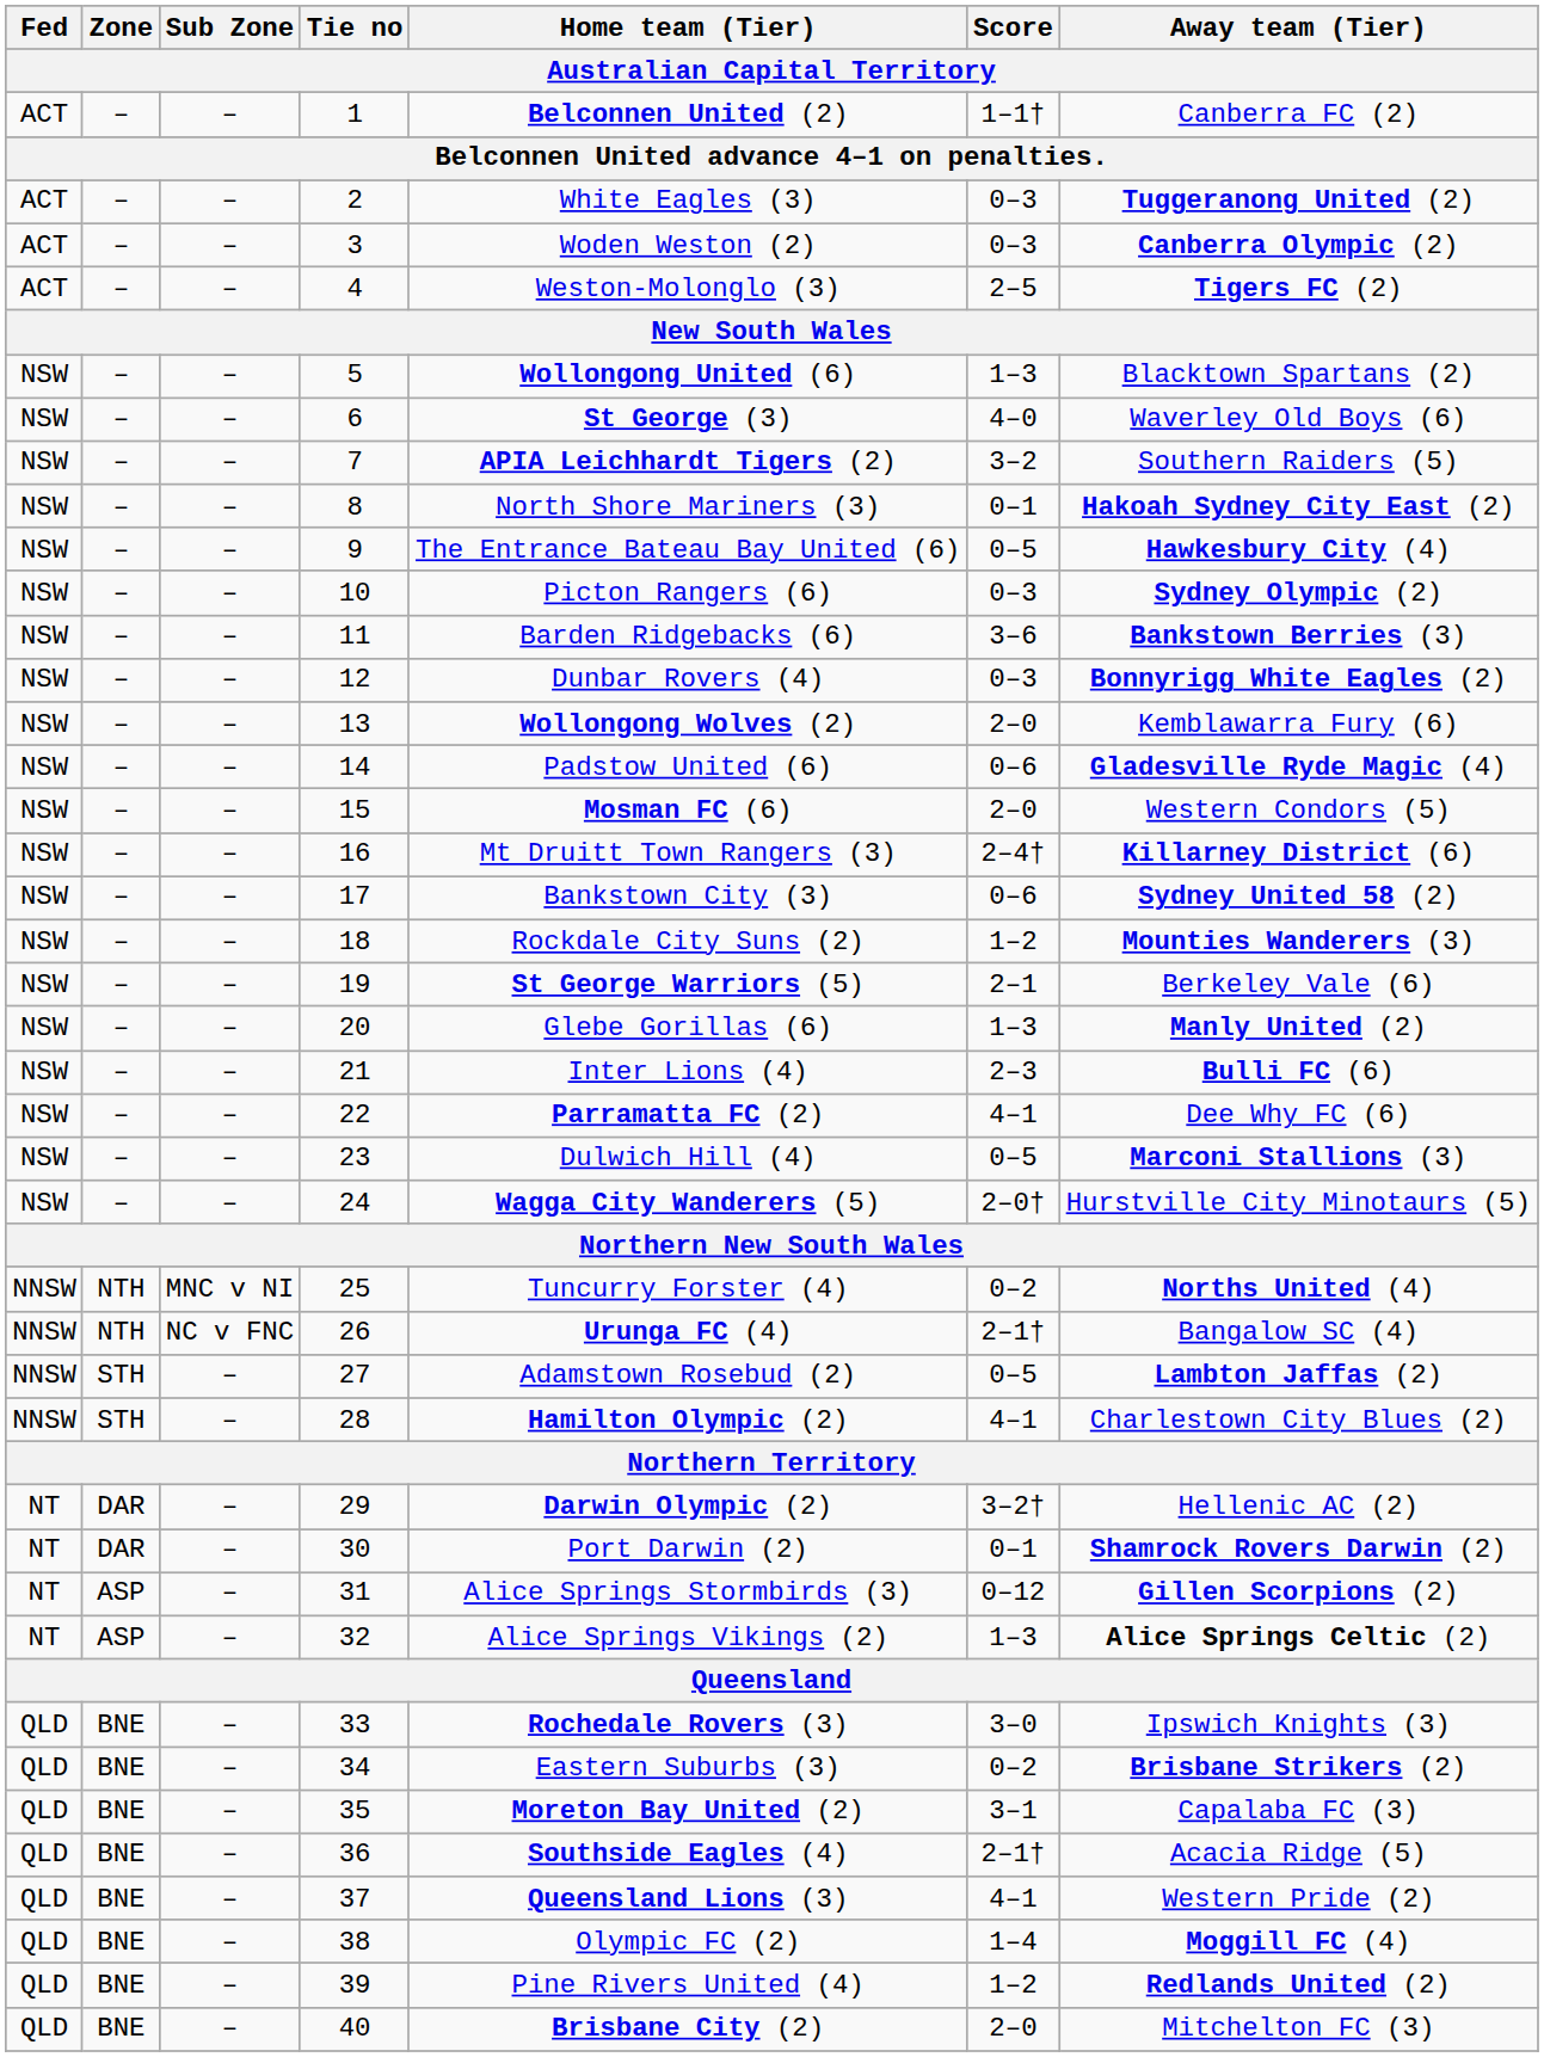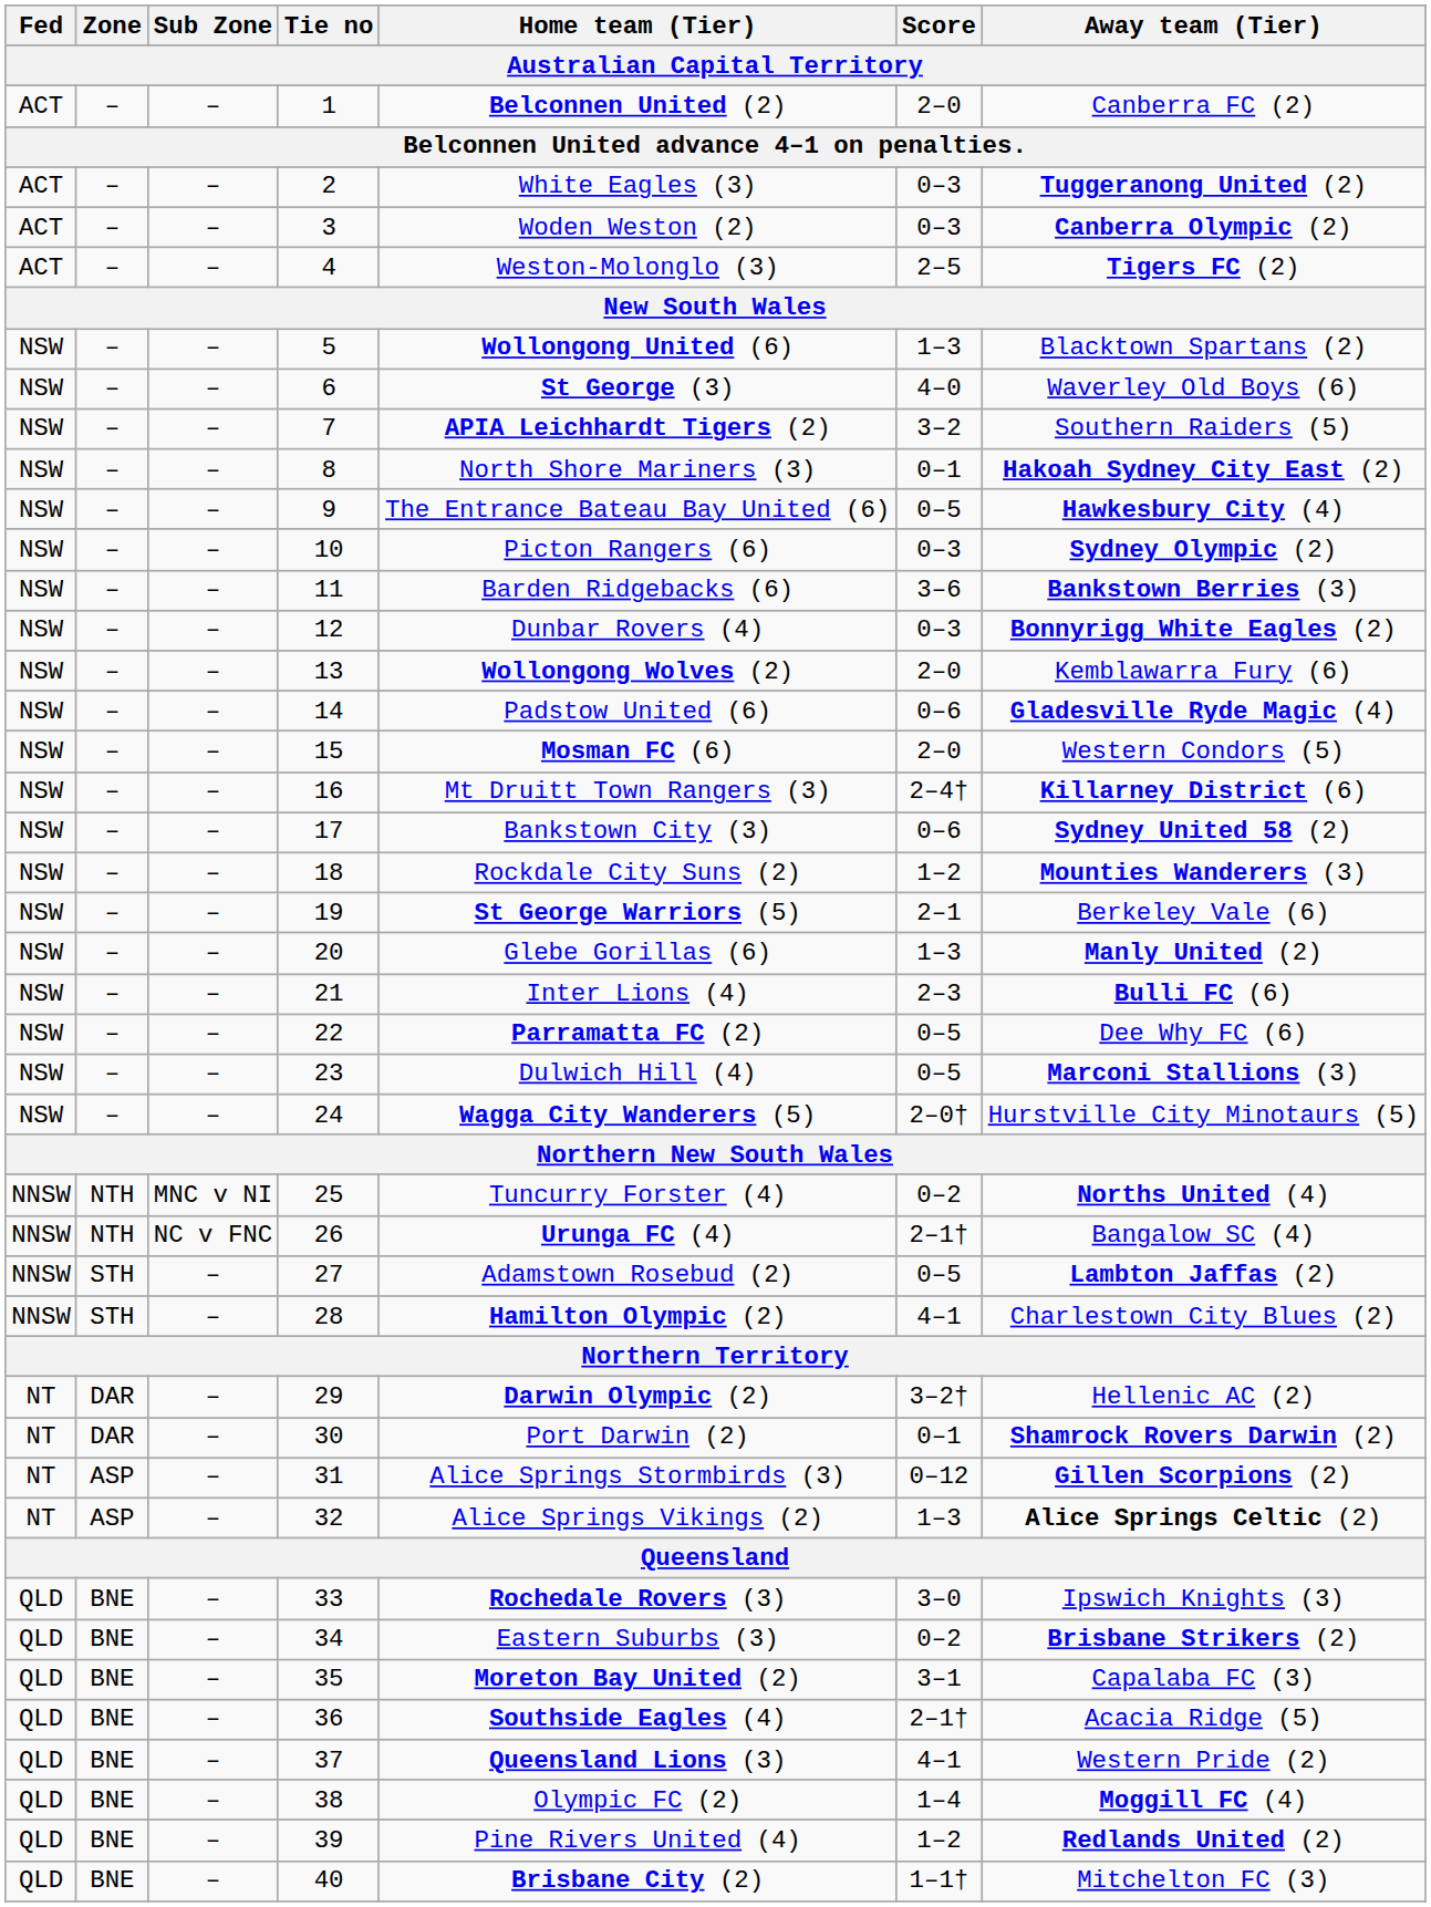1 | Score: 1–1† -> 2–0
22 | Score: 4–1 -> 0–5
40 | Score: 2–0 -> 1–1†
